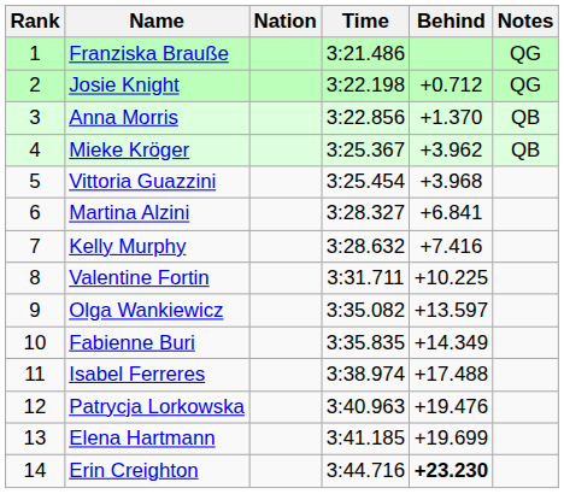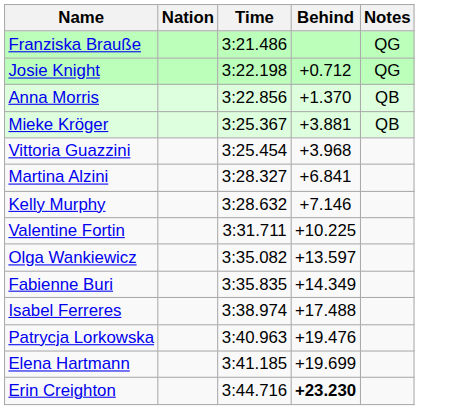- column: Rank | 1 | 2 | 3 | 4 | 5 | 6 | 7 | 8 | 9 | 10 | 11 | 12 | 13 | 14
Mieke Kröger | Behind: +3.962 -> +3.881
Kelly Murphy | Behind: +7.416 -> +7.146
